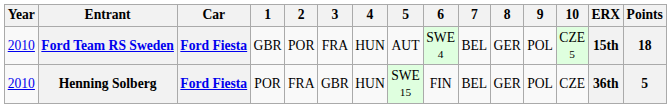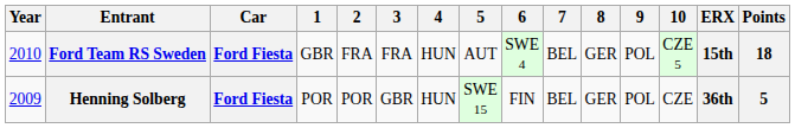Ford Team RS Sweden | 2: POR -> FRA
Henning Solberg | Year: 2010 -> 2009
Henning Solberg | 2: FRA -> POR
